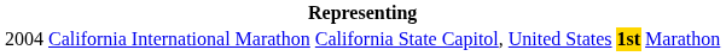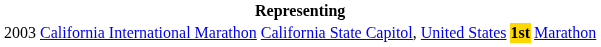California International Marathon | column 1: 2004 -> 2003
